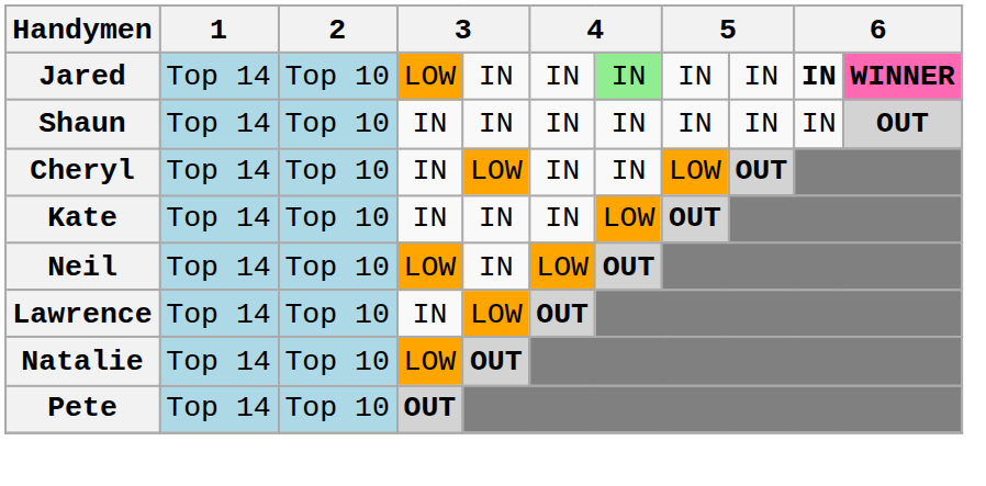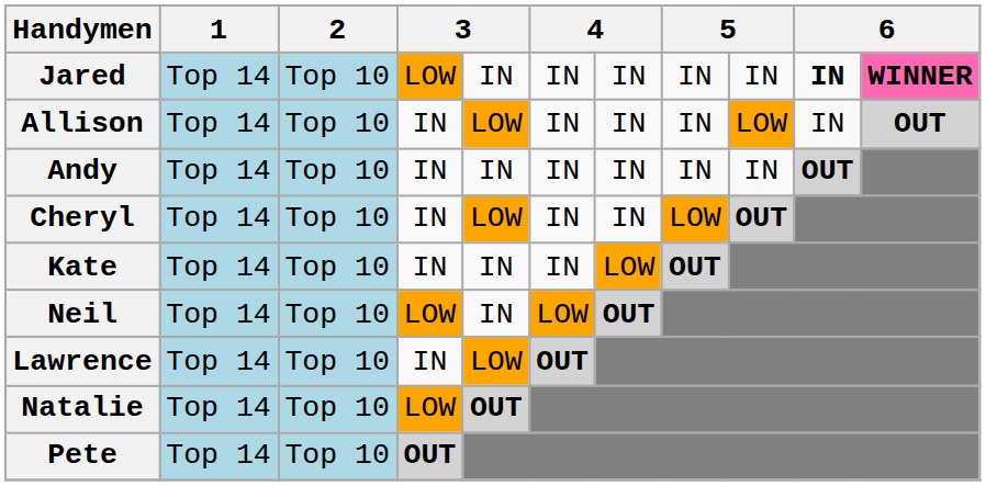Jared | column 7: lightgreen background -> no background
+ row: Allison | Top 14 | Top 10 | IN | LOW | IN | IN | IN | LOW | IN | OUT
- row: Shaun | Top 14 | Top 10 | IN | IN | IN | IN | IN | IN | IN | OUT
+ row: Andy | Top 14 | Top 10 | IN | IN | IN | IN | IN | IN | OUT
